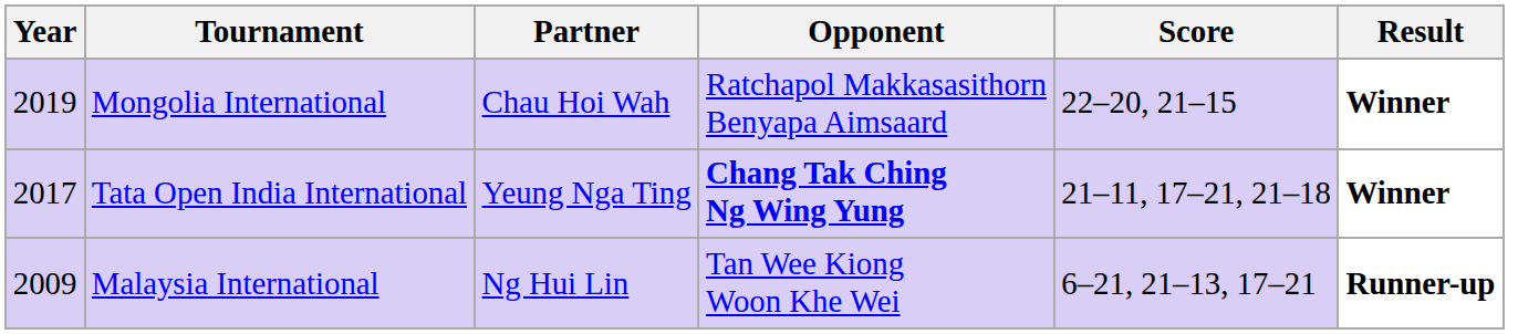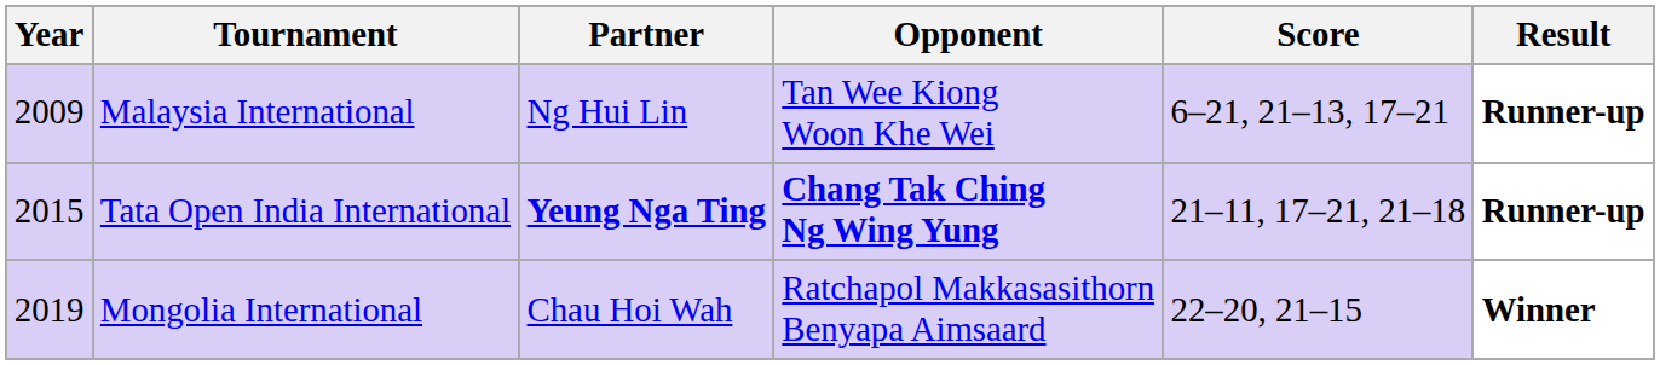rows swapped: Mongolia International <-> Malaysia International
Tata Open India International | Year: 2017 -> 2015
Tata Open India International | Partner: normal -> bold
Tata Open India International | Result: Winner -> Runner-up
